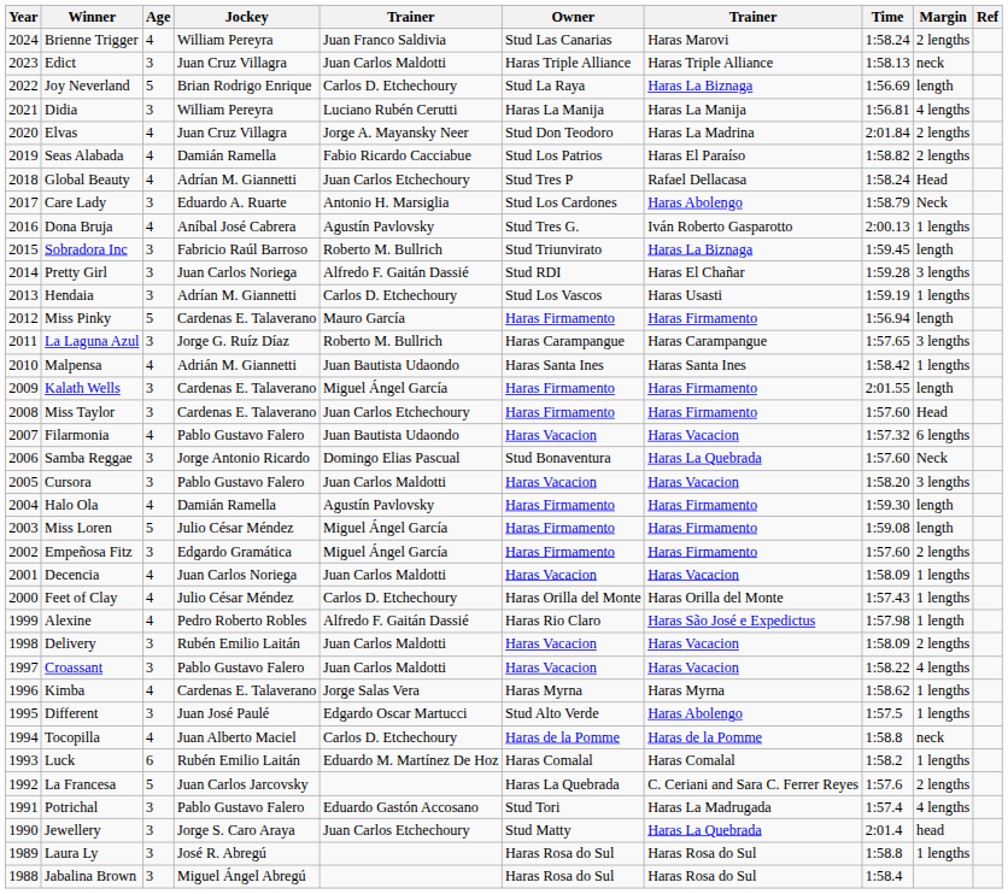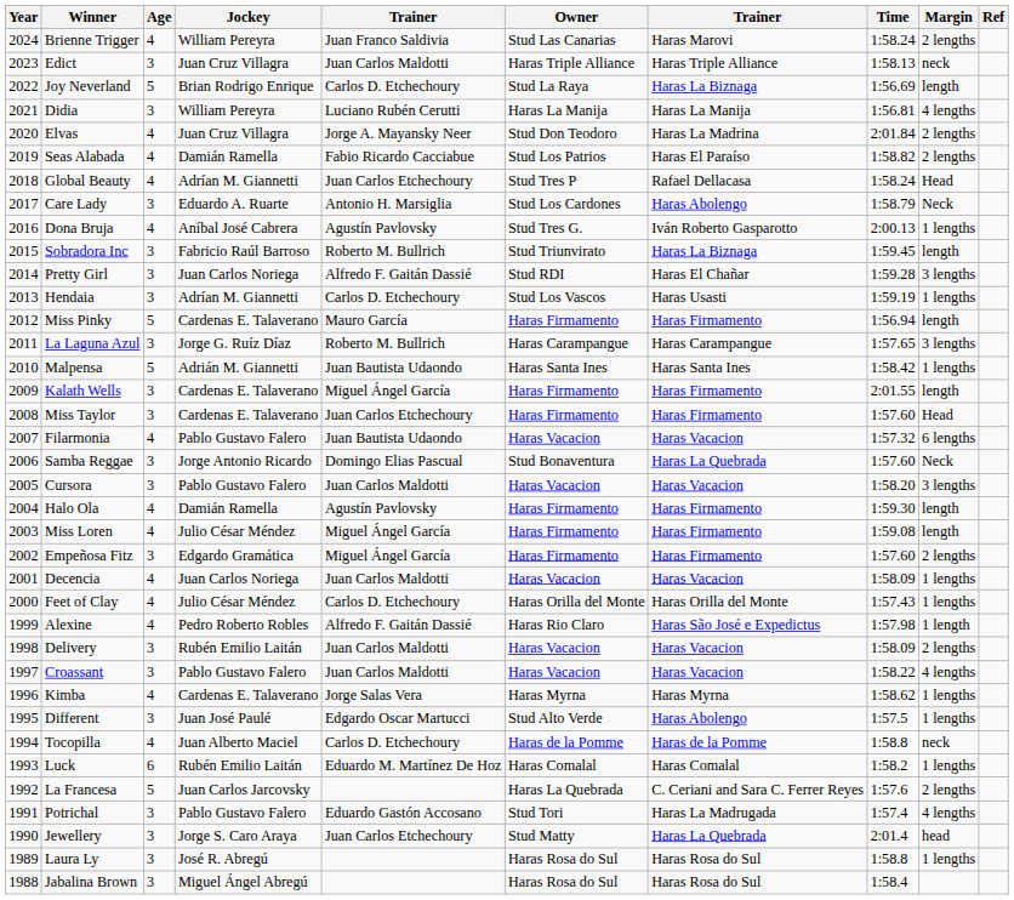Malpensa | Age: 4 -> 5
Miss Loren | Age: 5 -> 4
